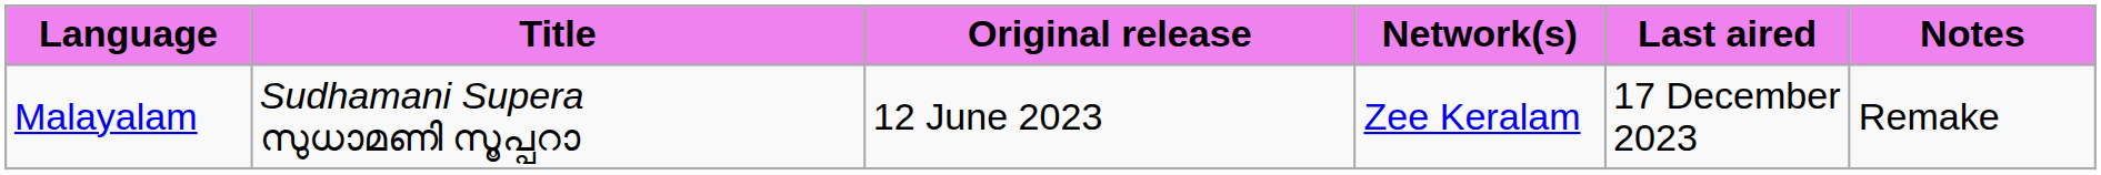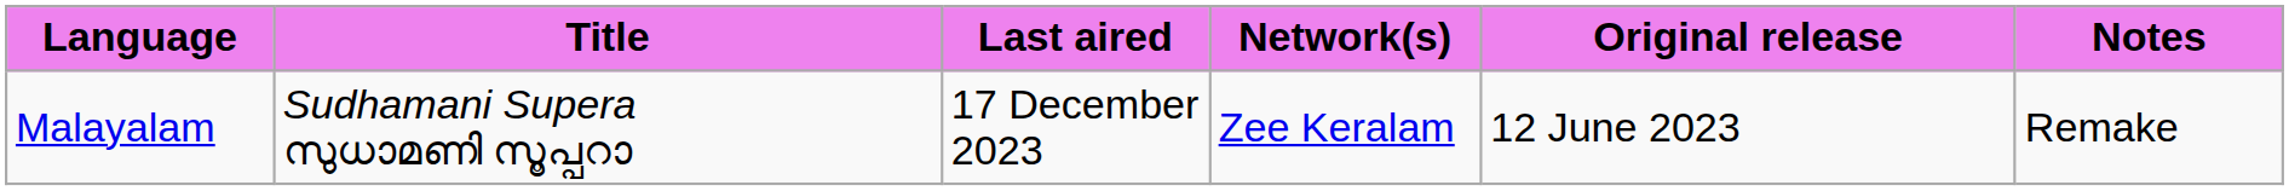columns swapped: Original release <-> Last aired
